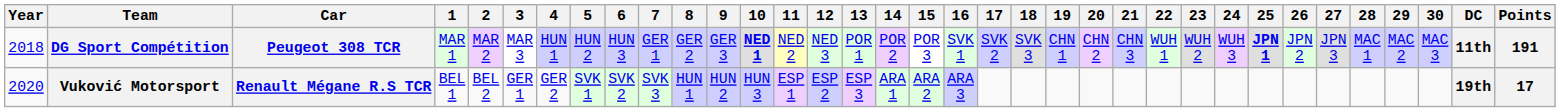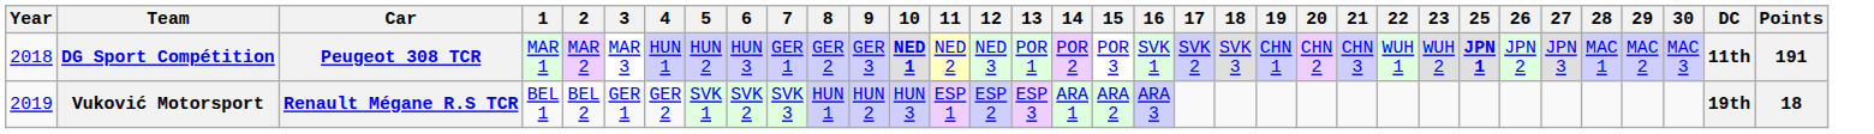- column: 24 | WUH 3
Vuković Motorsport | Year: 2020 -> 2019
Vuković Motorsport | Points: 17 -> 18
